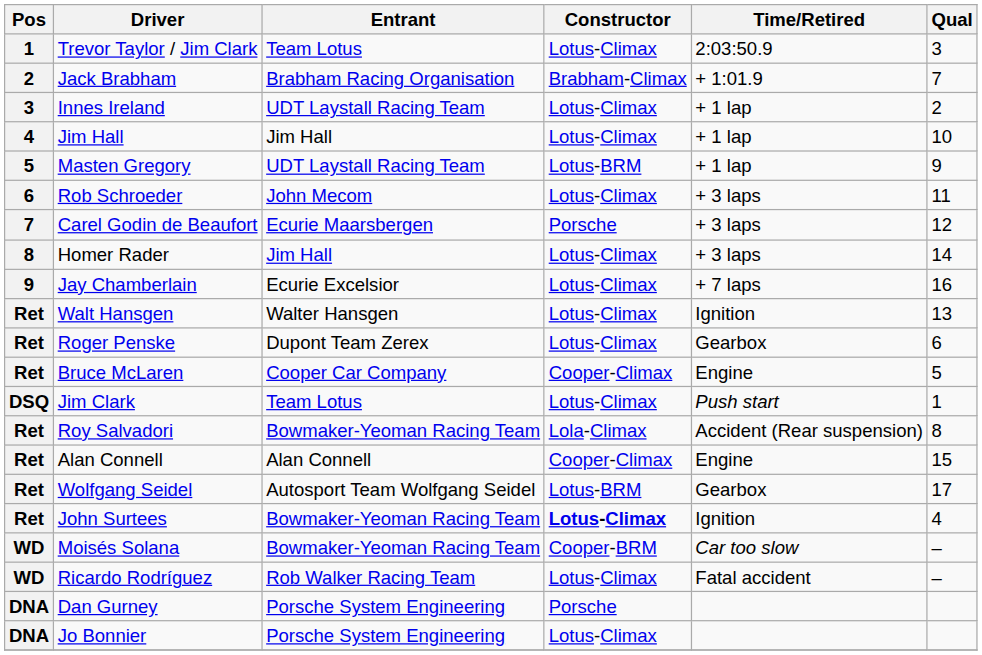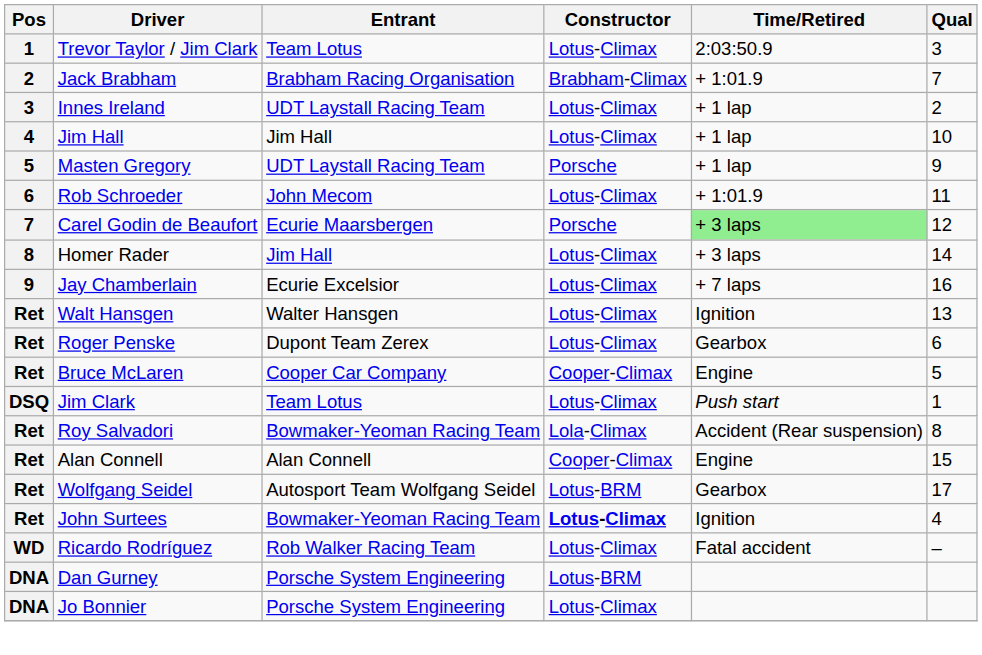Masten Gregory | Constructor: Lotus-BRM -> Porsche
Rob Schroeder | Time/Retired: + 3 laps -> + 1:01.9
Carel Godin de Beaufort | Time/Retired: no background -> lightgreen background
- row: WD | Moisés Solana | Bowmaker-Yeoman Racing Team | Cooper-BRM | Car too slow | –
Dan Gurney | Constructor: Porsche -> Lotus-BRM
